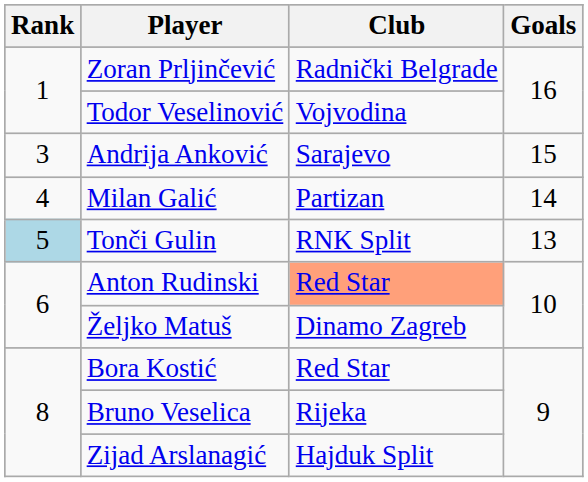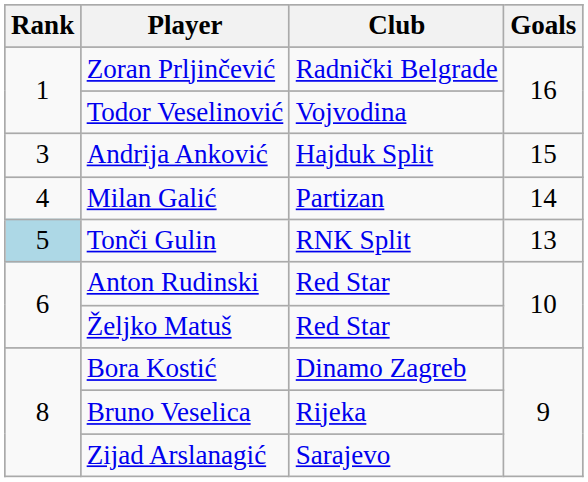Andrija Anković | Club: Sarajevo -> Hajduk Split
Anton Rudinski | Club: lightsalmon background -> no background
Željko Matuš | Club: Dinamo Zagreb -> Red Star
Bora Kostić | Club: Red Star -> Dinamo Zagreb
Zijad Arslanagić | Club: Hajduk Split -> Sarajevo
